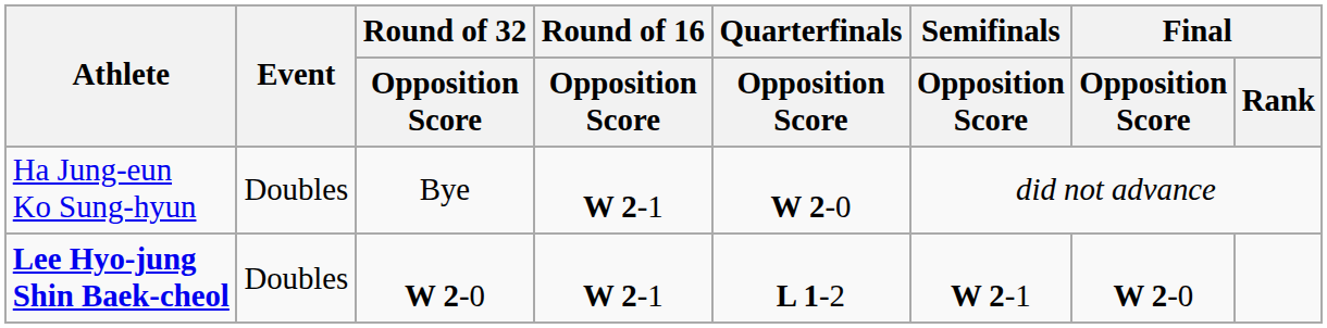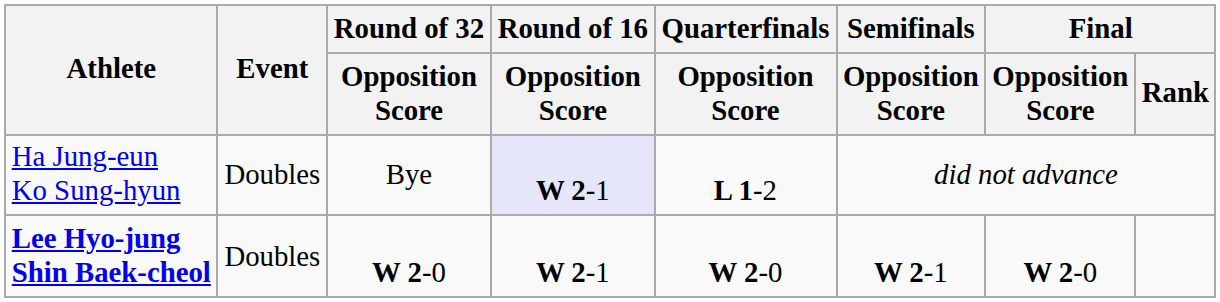Ha Jung-eun Ko Sung-hyun | Round of 16 / Opposition Score: no background -> lavender background
Ha Jung-eun Ko Sung-hyun | Quarterfinals / Opposition Score: W 2-0 -> L 1-2
Lee Hyo-jung Shin Baek-cheol | Quarterfinals / Opposition Score: L 1-2 -> W 2-0
